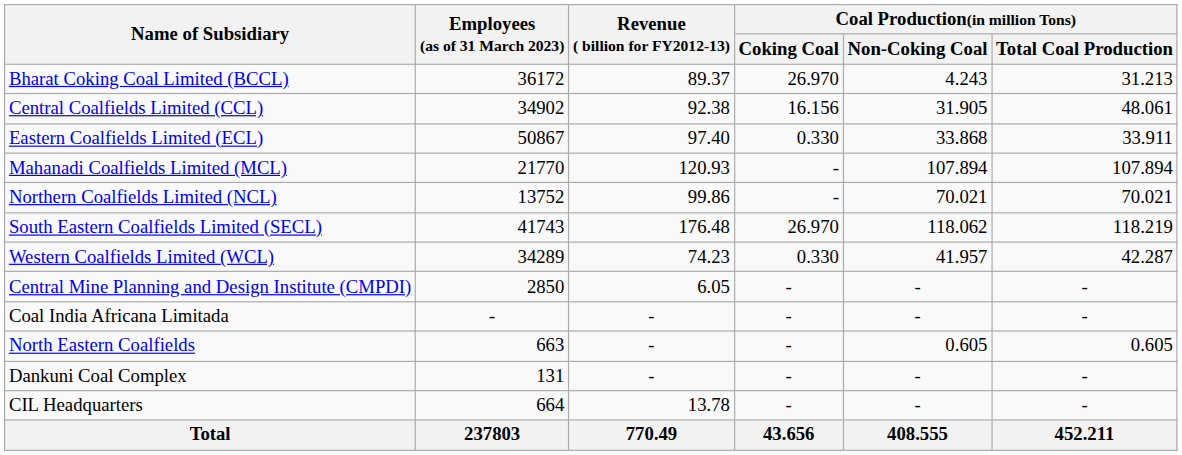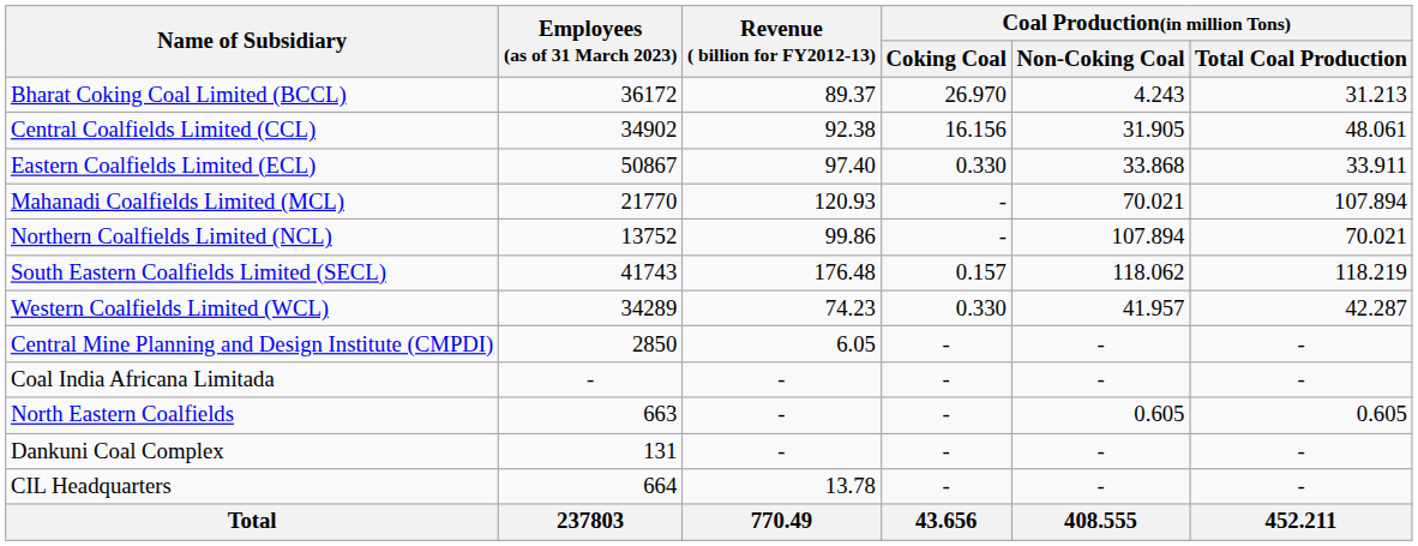Mahanadi Coalfields Limited (MCL) | Coal Production(in million Tons) / Non-Coking Coal: 107.894 -> 70.021
Northern Coalfields Limited (NCL) | Coal Production(in million Tons) / Non-Coking Coal: 70.021 -> 107.894
South Eastern Coalfields Limited (SECL) | Coal Production(in million Tons) / Coking Coal: 26.970 -> 0.157
